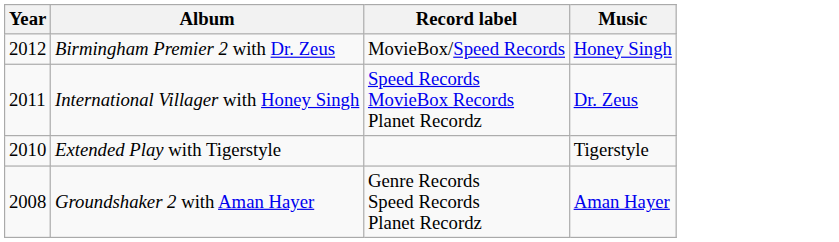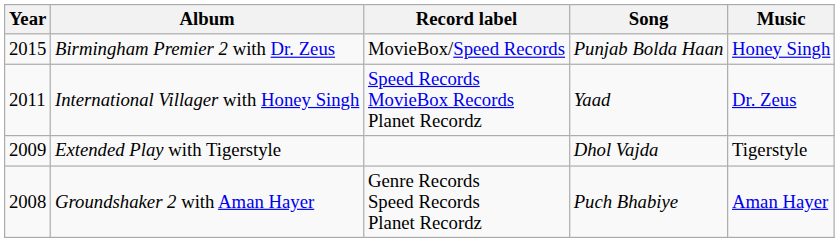+ column: Song | Punjab Bolda Haan | Yaad | Dhol Vajda | Puch Bhabiye
Birmingham Premier 2 with Dr. Zeus | Year: 2012 -> 2015
Extended Play with Tigerstyle | Year: 2010 -> 2009
